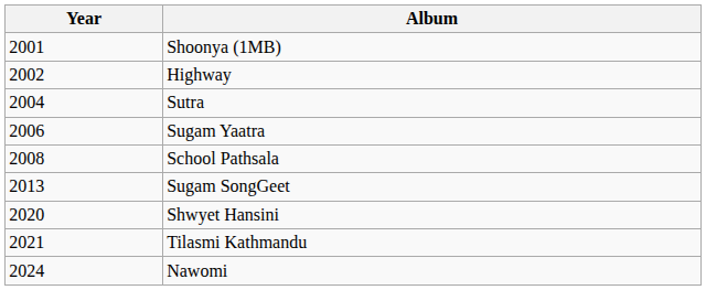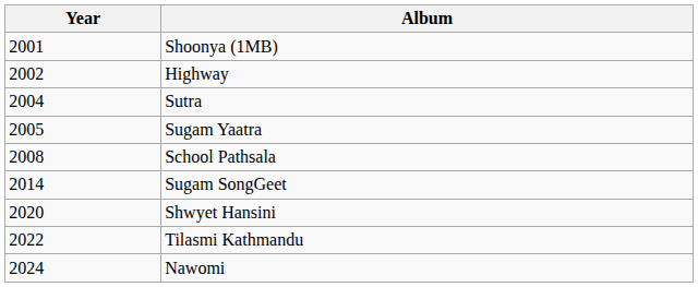Sugam Yaatra | Year: 2006 -> 2005
Sugam SongGeet | Year: 2013 -> 2014
Tilasmi Kathmandu | Year: 2021 -> 2022
